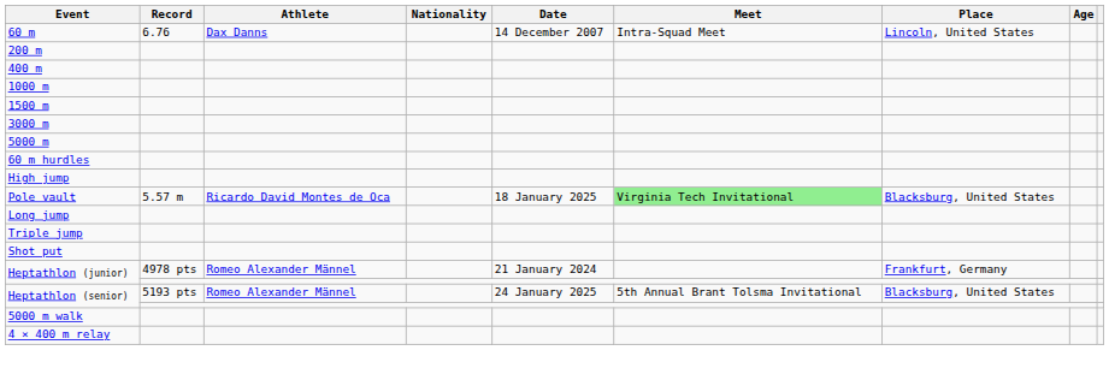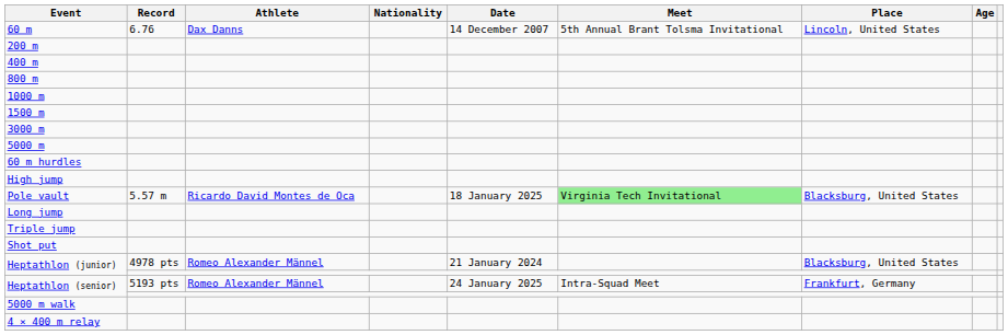60 m | Meet: Intra-Squad Meet -> 5th Annual Brant Tolsma Invitational
+ row: 800 m
Heptathlon (junior) / 4978 pts | Place: Frankfurt, Germany -> Blacksburg, United States
Heptathlon (senior) / 5193 pts | Meet: 5th Annual Brant Tolsma Invitational -> Intra-Squad Meet
Heptathlon (senior) / 5193 pts | Place: Blacksburg, United States -> Frankfurt, Germany
